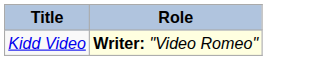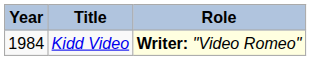+ column: Year | 1984
